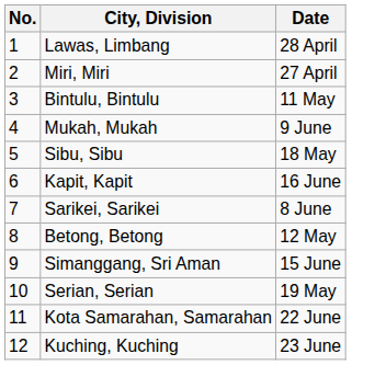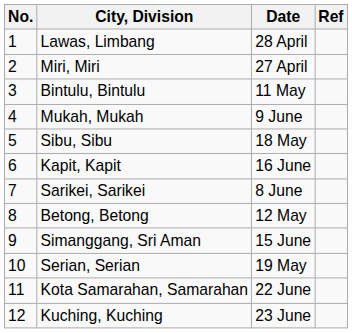+ column: Ref
